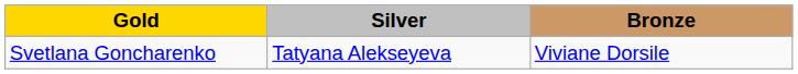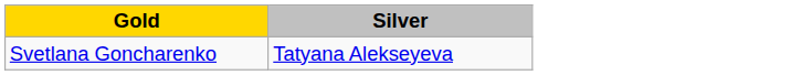- column: Bronze | Viviane Dorsile
